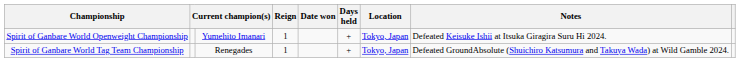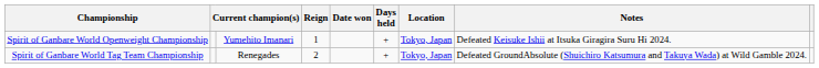Spirit of Ganbare World Tag Team Championship | Reign: 1 -> 2
